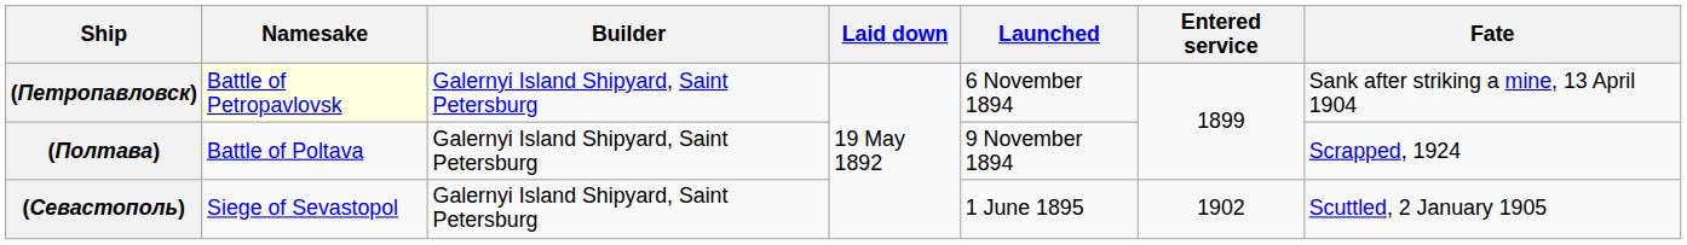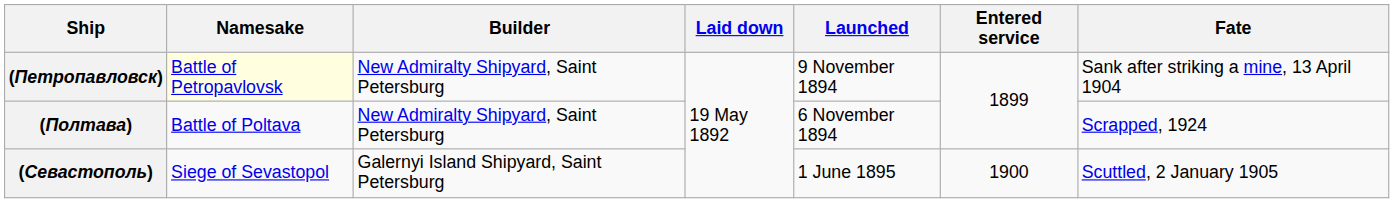(Петропавловск) | Builder: Galernyi Island Shipyard, Saint Petersburg -> New Admiralty Shipyard, Saint Petersburg
(Петропавловск) | Launched: 6 November 1894 -> 9 November 1894
(Полтава) | Builder: Galernyi Island Shipyard, Saint Petersburg -> New Admiralty Shipyard, Saint Petersburg
(Полтава) | Launched: 9 November 1894 -> 6 November 1894
(Севастополь) | Entered service: 1902 -> 1900
